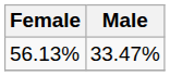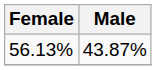56.13% | Male: 33.47% -> 43.87%
